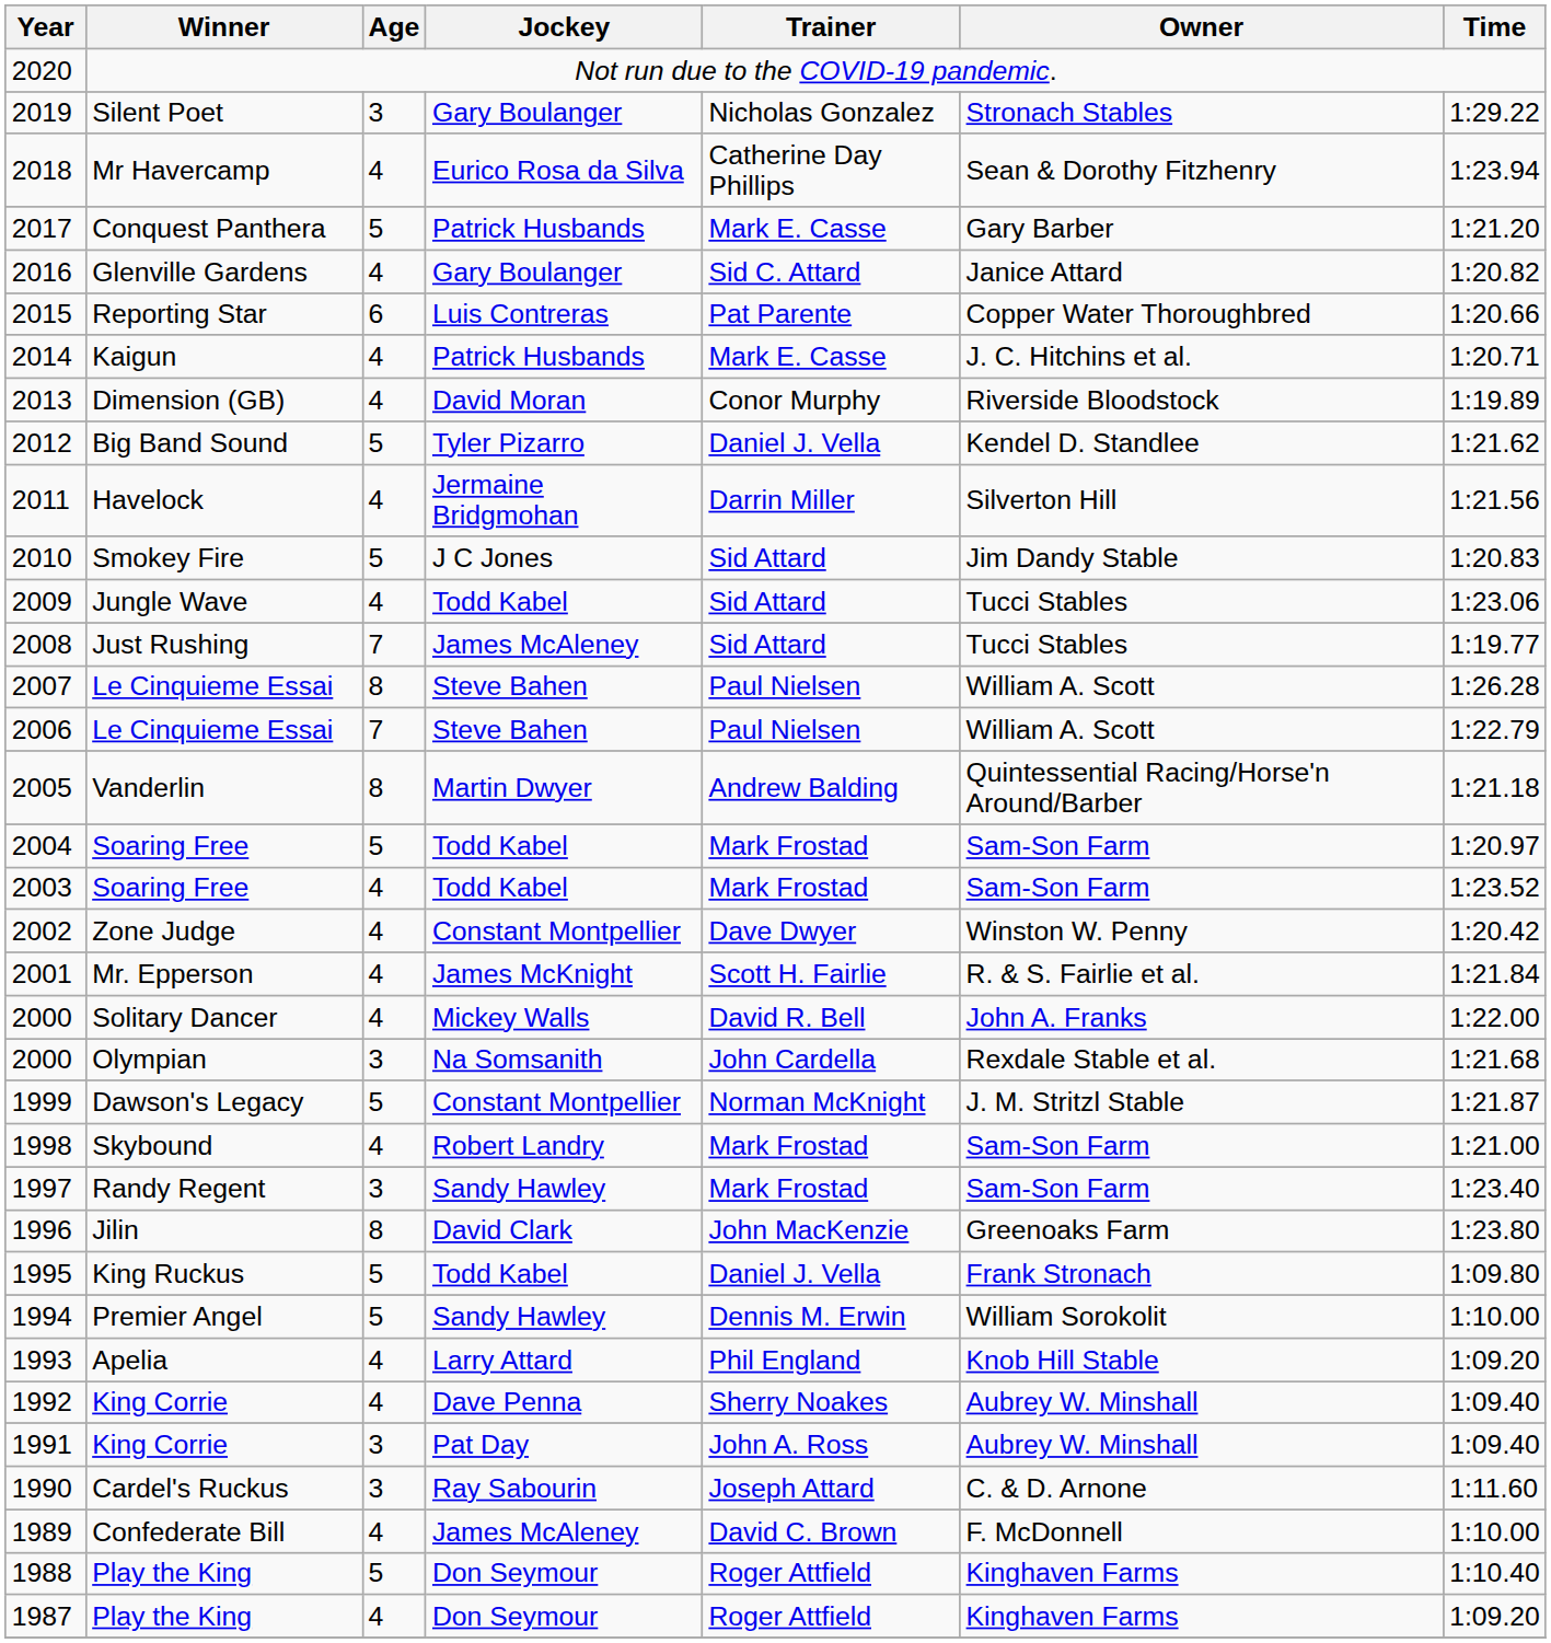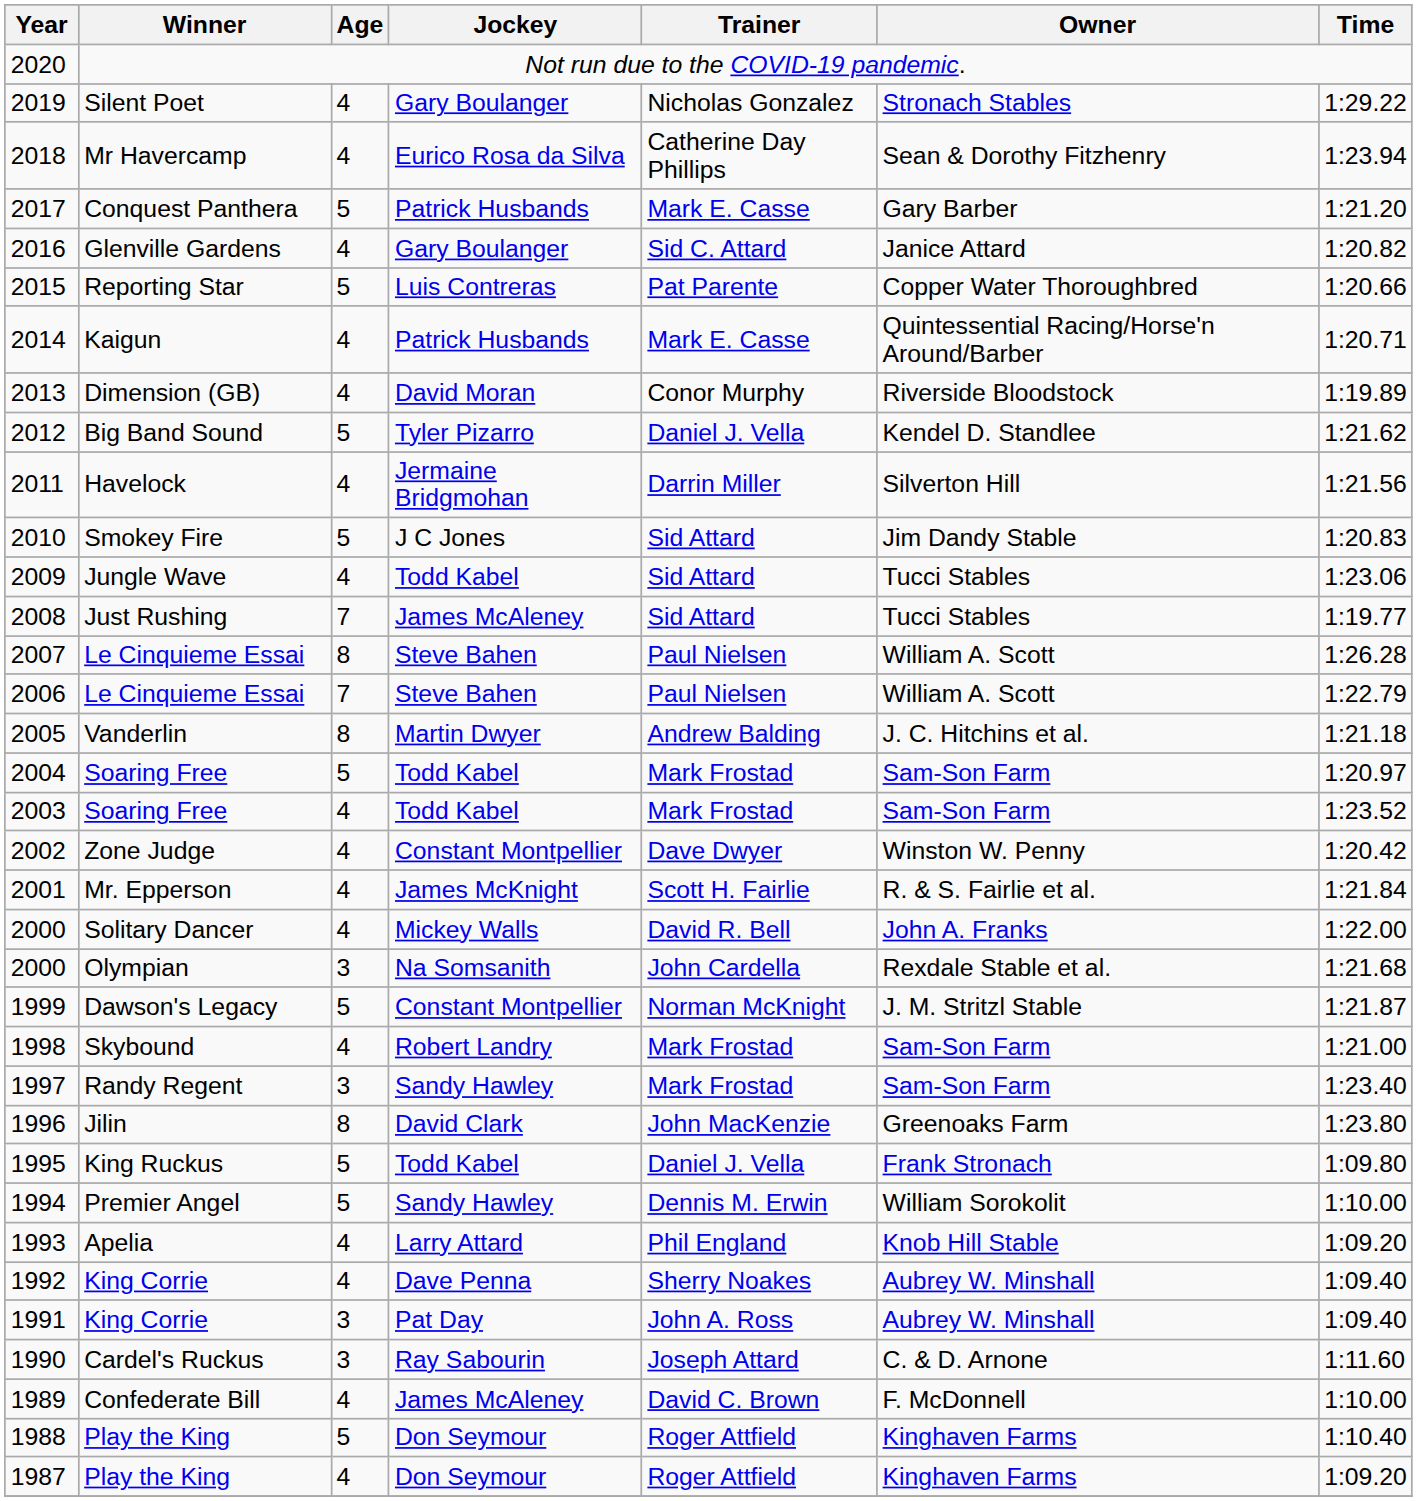2019 | Age: 3 -> 4
2015 | Age: 6 -> 5
2014 | Owner: J. C. Hitchins et al. -> Quintessential Racing/Horse'n Around/Barber
2005 | Owner: Quintessential Racing/Horse'n Around/Barber -> J. C. Hitchins et al.
